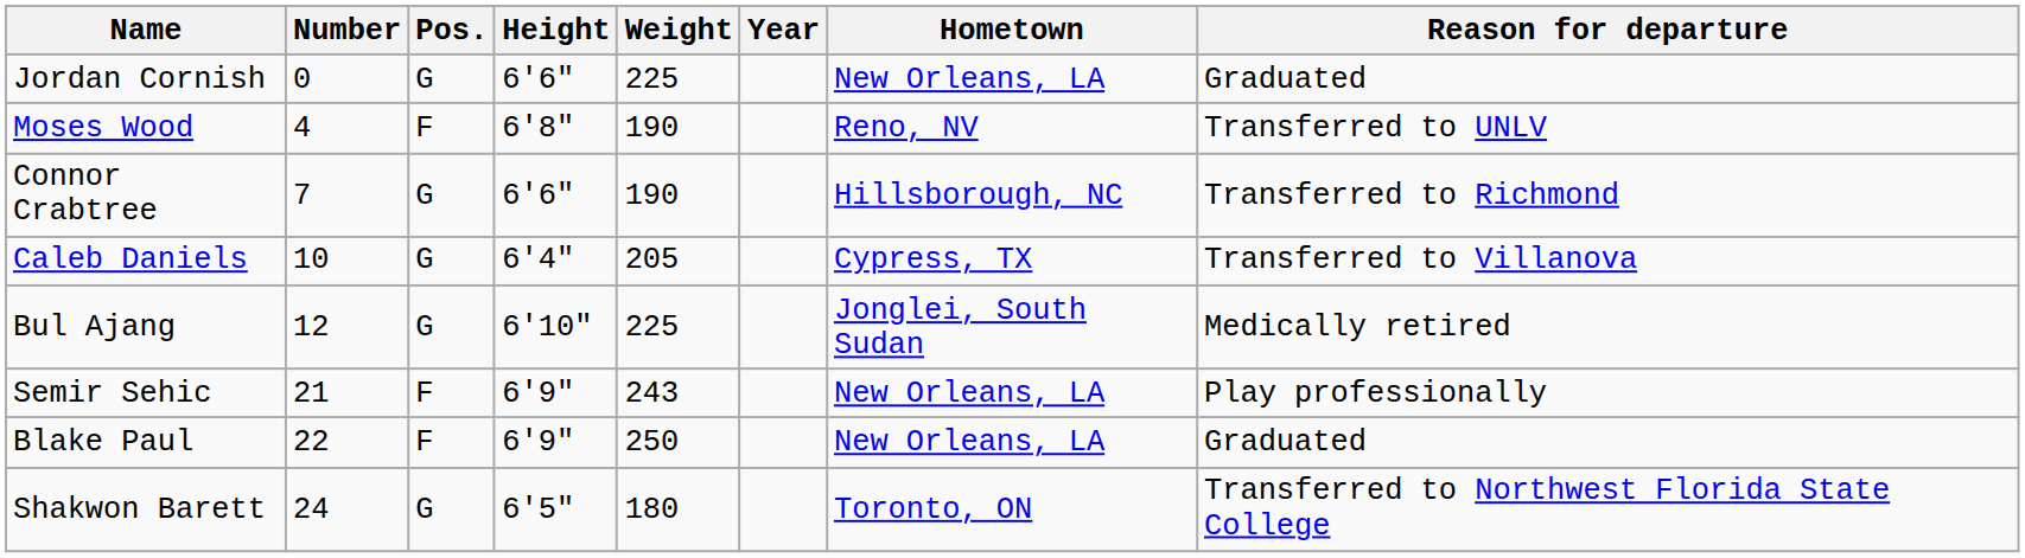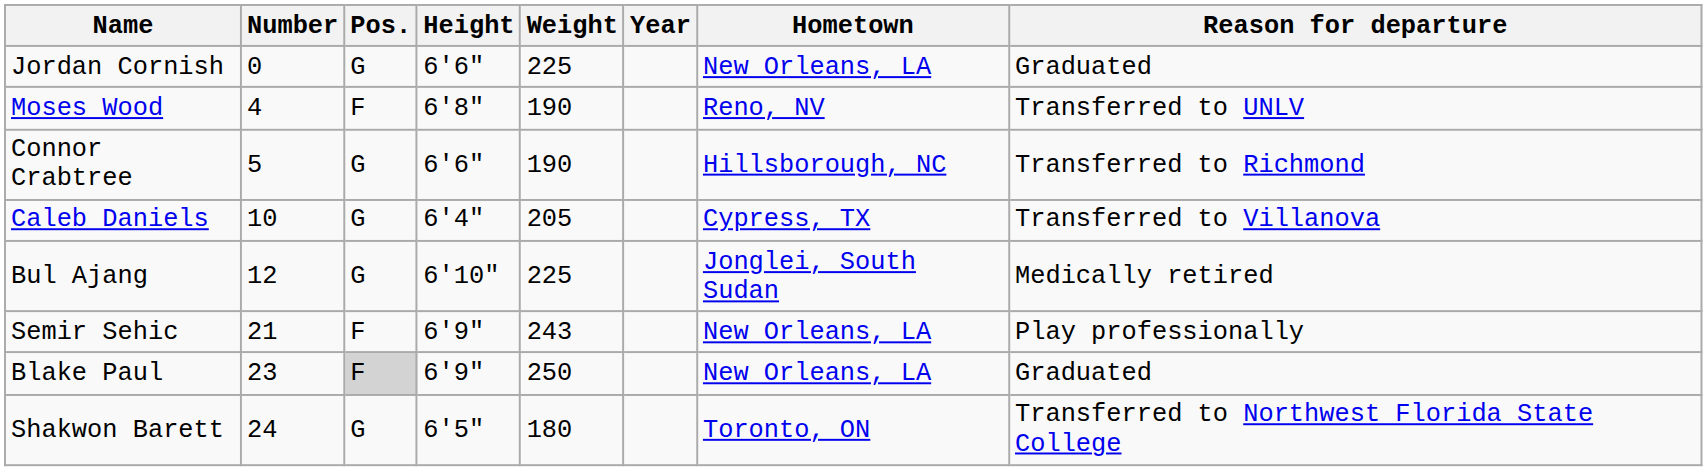Connor Crabtree | Number: 7 -> 5
Blake Paul | Number: 22 -> 23
Blake Paul | Pos.: no background -> lightgrey background
